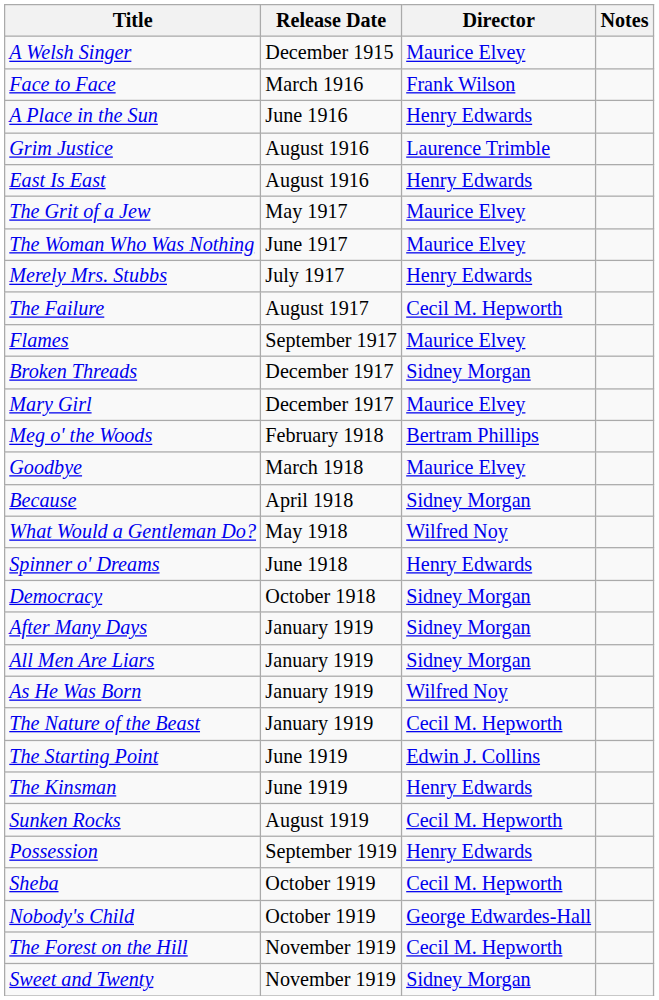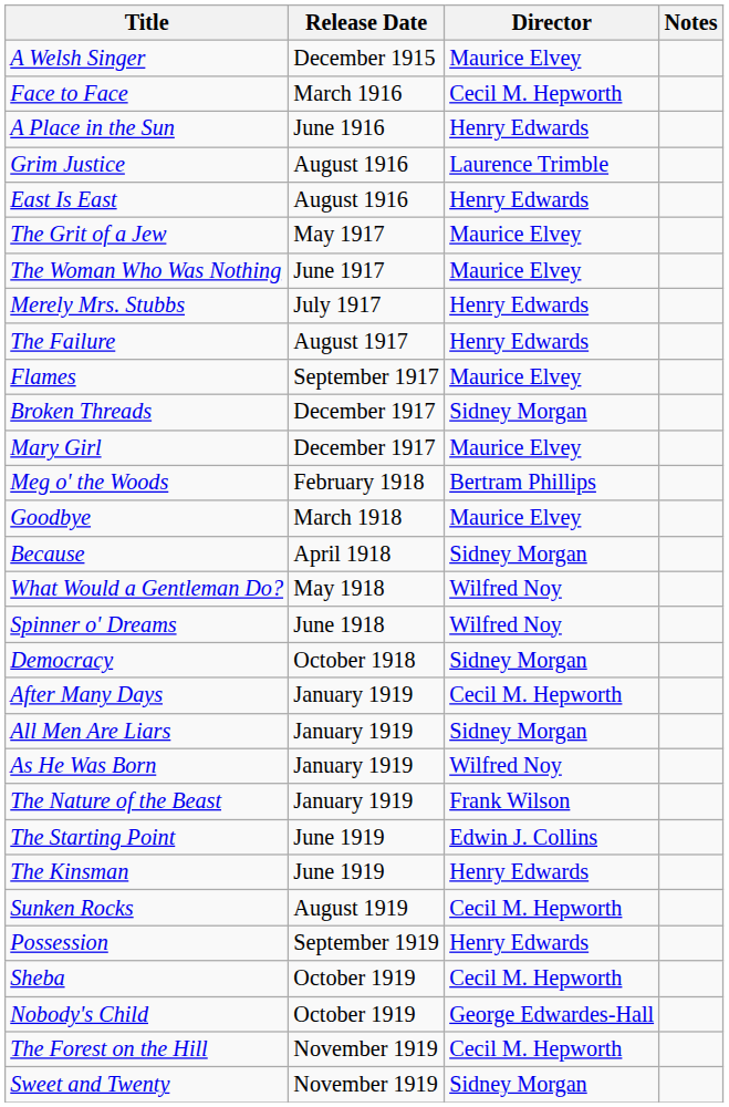Face to Face | Director: Frank Wilson -> Cecil M. Hepworth
The Failure | Director: Cecil M. Hepworth -> Henry Edwards
Spinner o' Dreams | Director: Henry Edwards -> Wilfred Noy
After Many Days | Director: Sidney Morgan -> Cecil M. Hepworth
The Nature of the Beast | Director: Cecil M. Hepworth -> Frank Wilson
